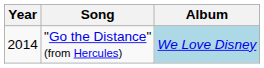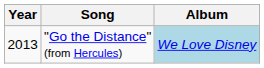"Go the Distance" (from Hercules) | Year: 2014 -> 2013
